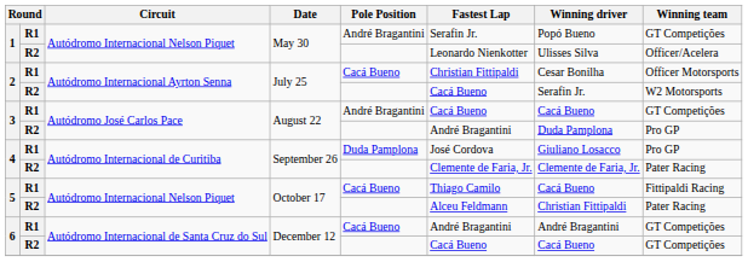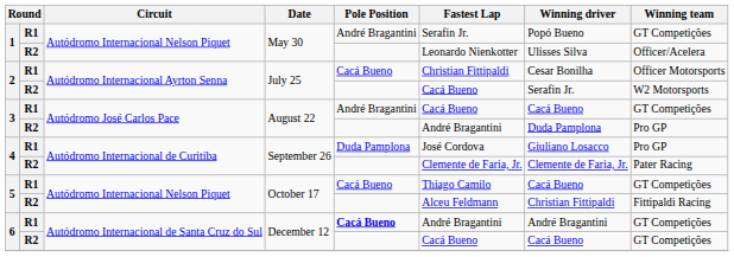5 / R1 | Winning team: Fittipaldi Racing -> GT Competições
5 / R2 | Winning team: Pater Racing -> Fittipaldi Racing
6 / R1 | Pole Position: normal -> bold
